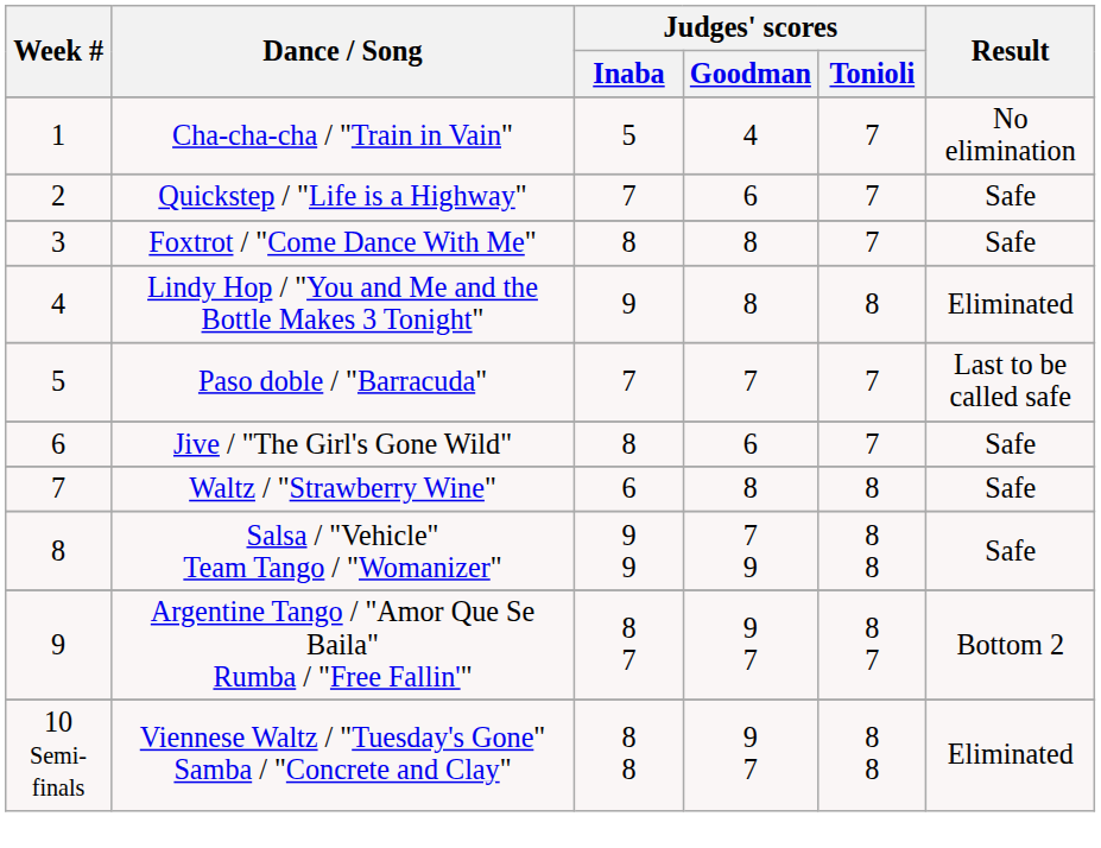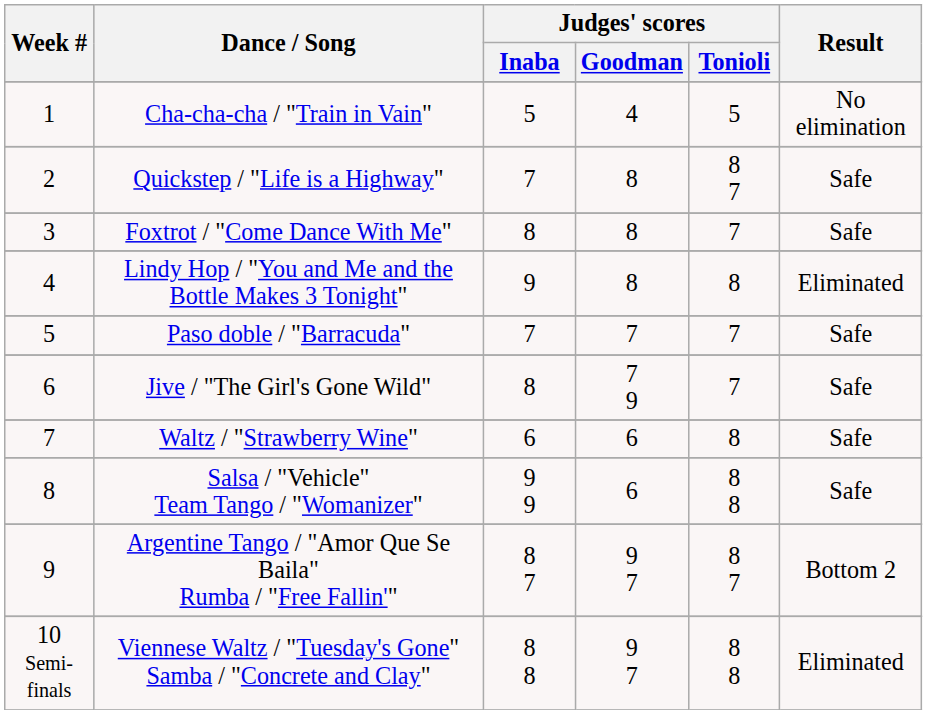Cha-cha-cha / "Train in Vain" | Judges' scores / Tonioli: 7 -> 5
Quickstep / "Life is a Highway" | Judges' scores / Goodman: 6 -> 8
Quickstep / "Life is a Highway" | Judges' scores / Tonioli: 7 -> 8 7
Paso doble / "Barracuda" | Result: Last to be called safe -> Safe
Jive / "The Girl's Gone Wild" | Judges' scores / Goodman: 6 -> 7 9
Waltz / "Strawberry Wine" | Judges' scores / Goodman: 8 -> 6
Salsa / "Vehicle" Team Tango / "Womanizer" | Judges' scores / Goodman: 7 9 -> 6
